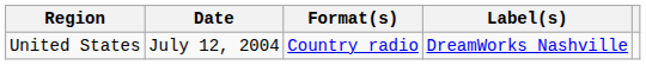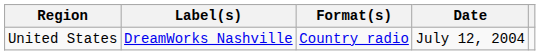columns swapped: Date <-> Label(s)
